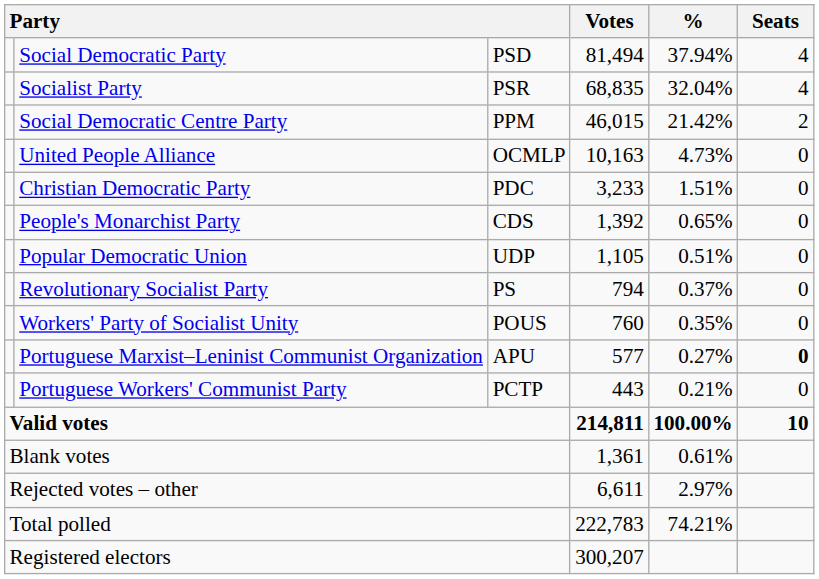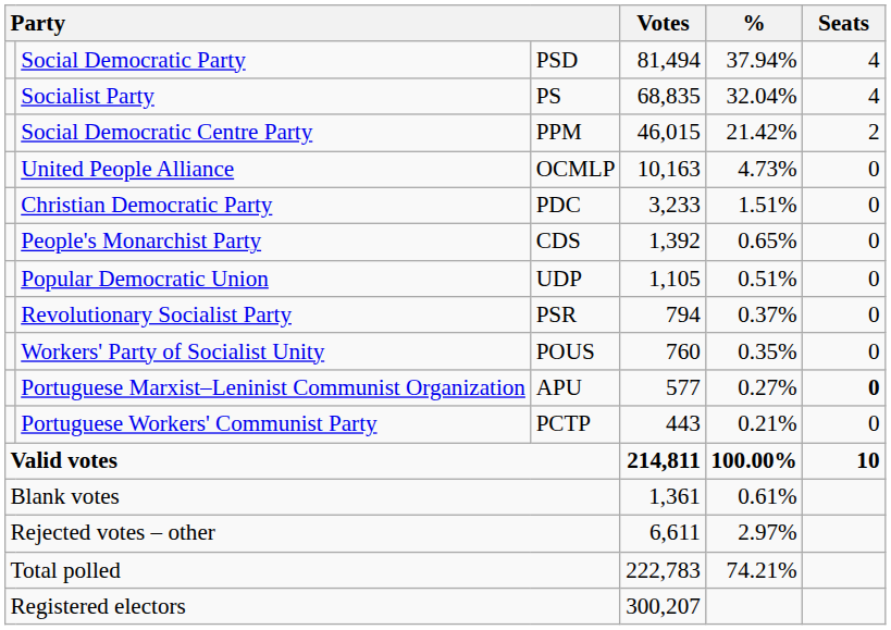Socialist Party | column 3: PSR -> PS
Revolutionary Socialist Party | column 3: PS -> PSR
